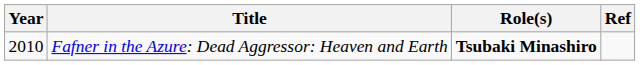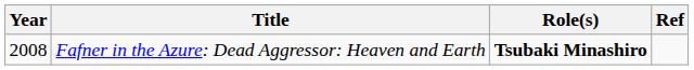Fafner in the Azure: Dead Aggressor: Heaven and Earth | Year: 2010 -> 2008
